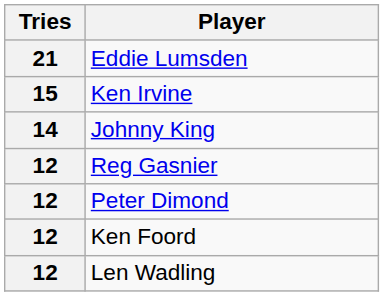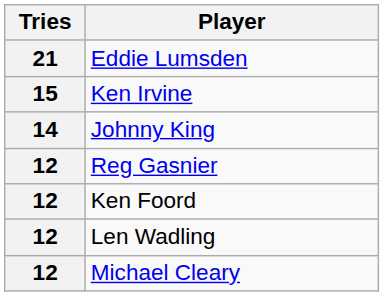- row: 12 | Peter Dimond
+ row: 12 | Michael Cleary
